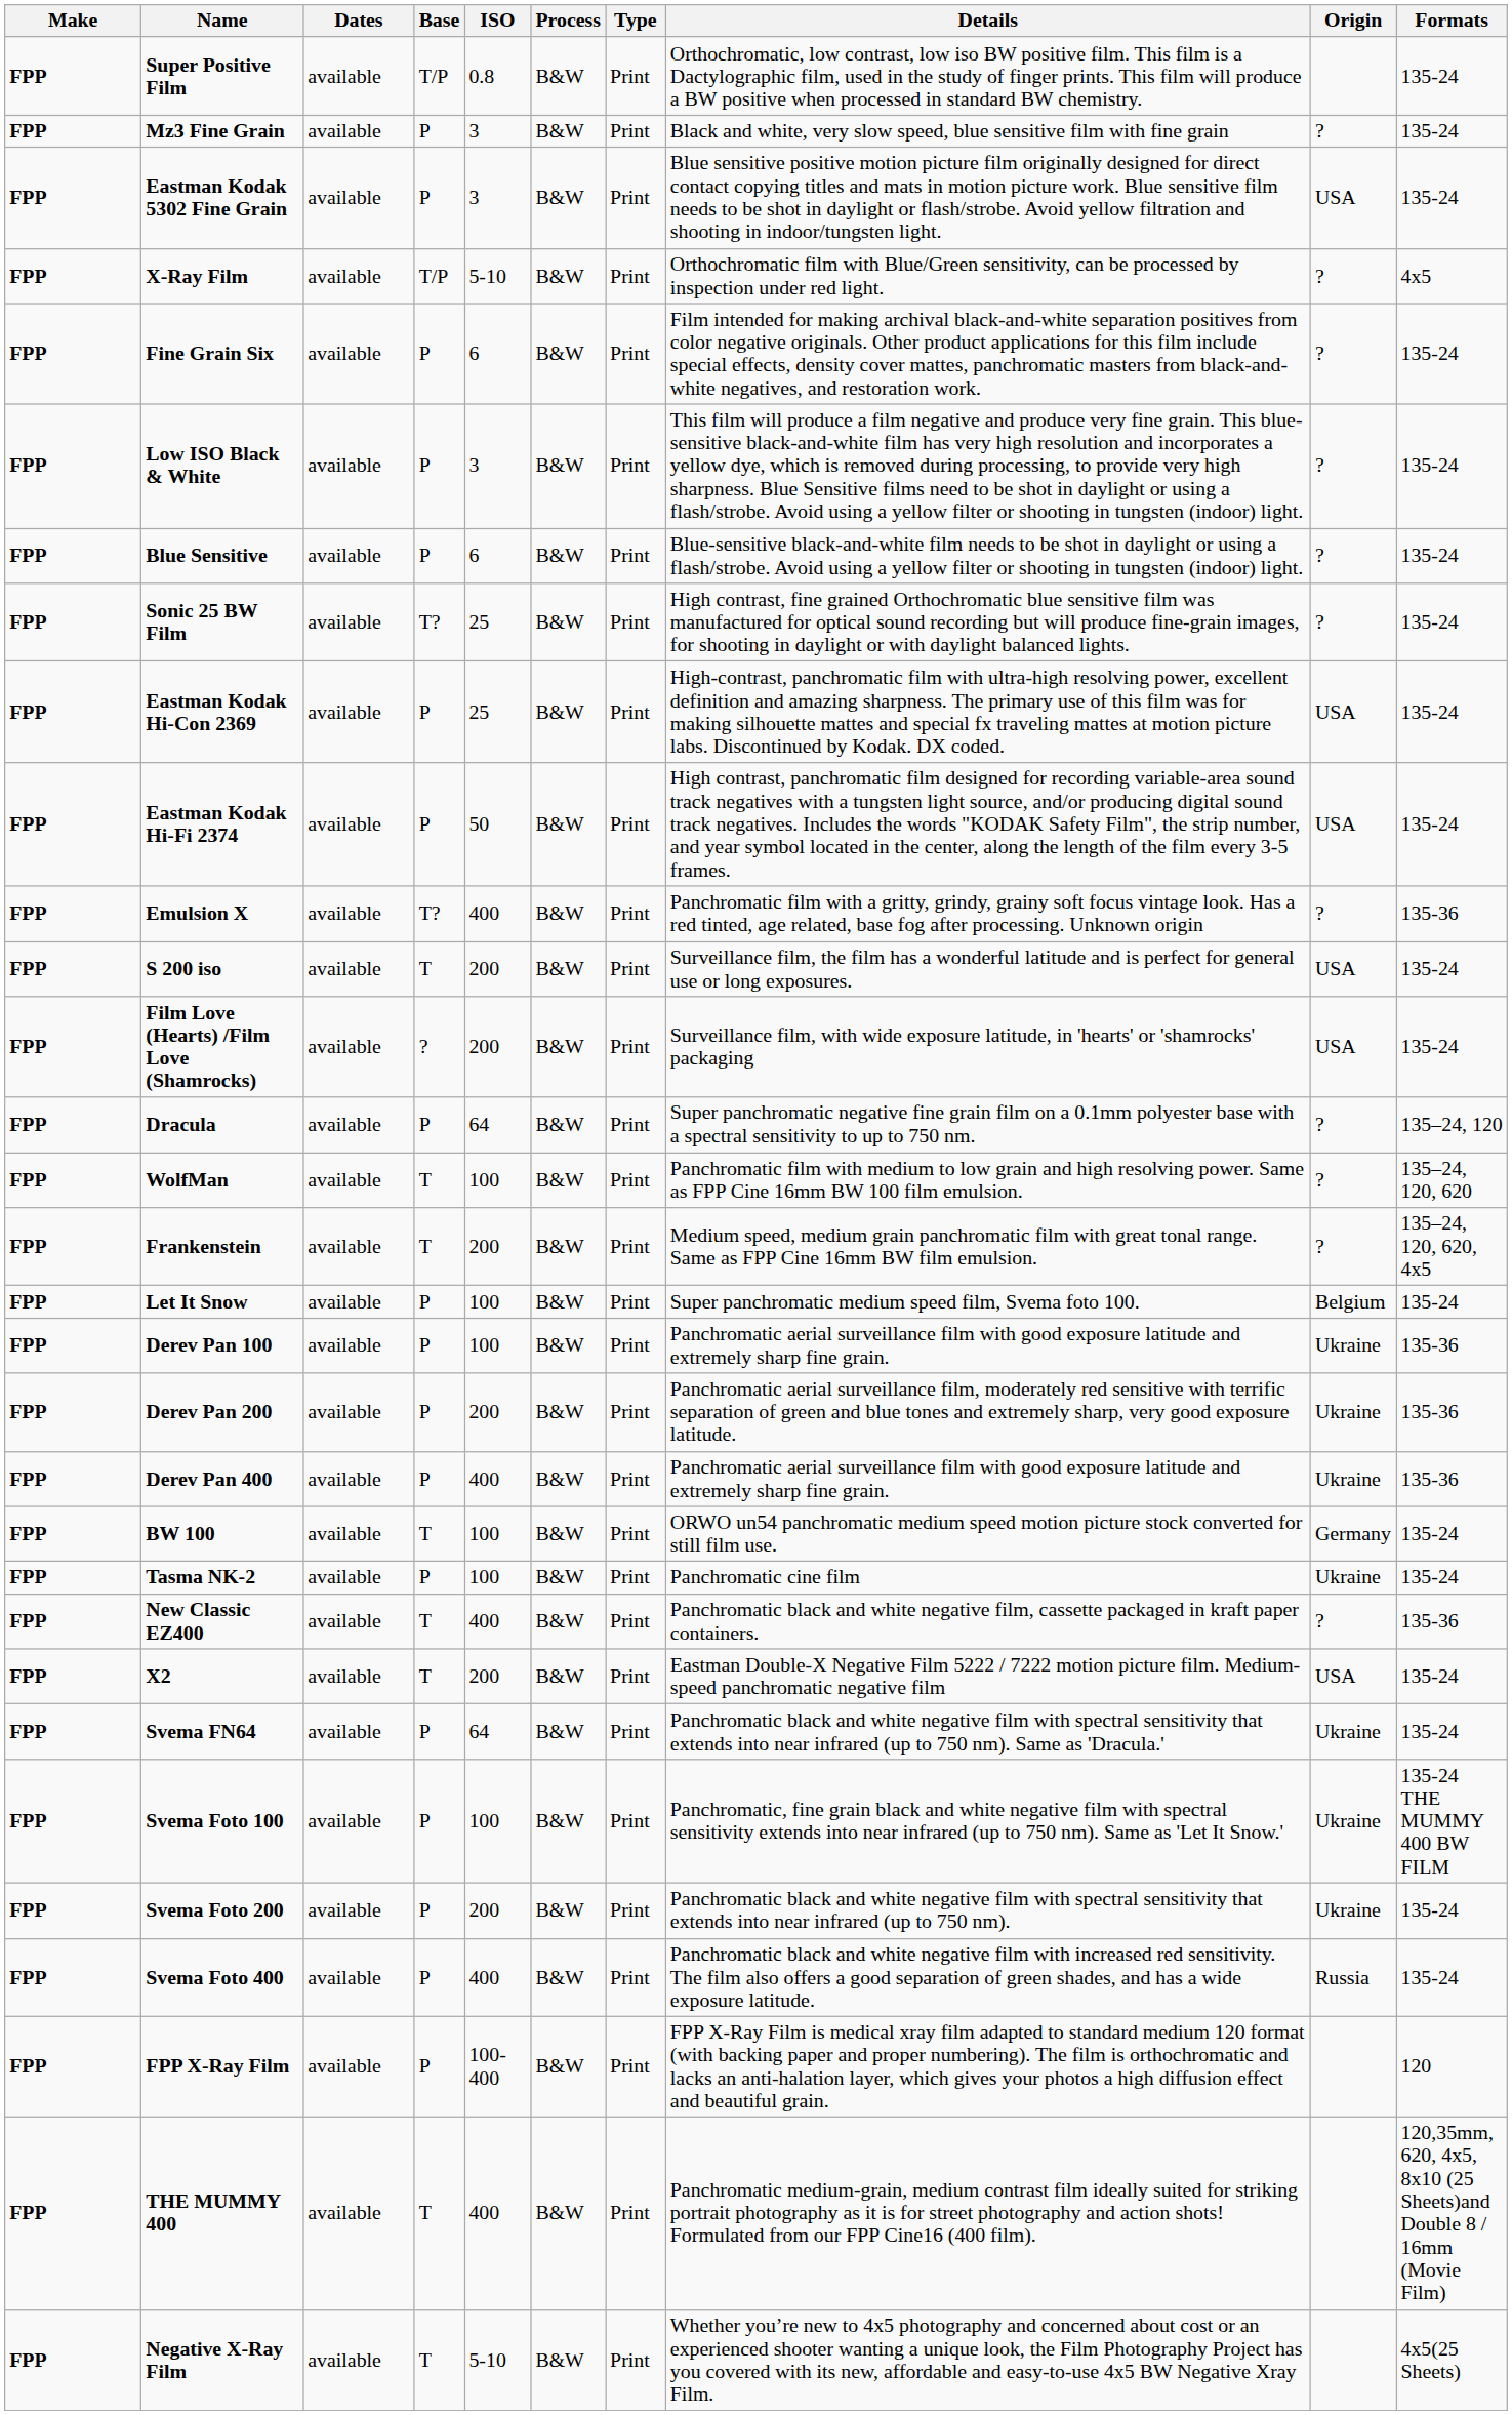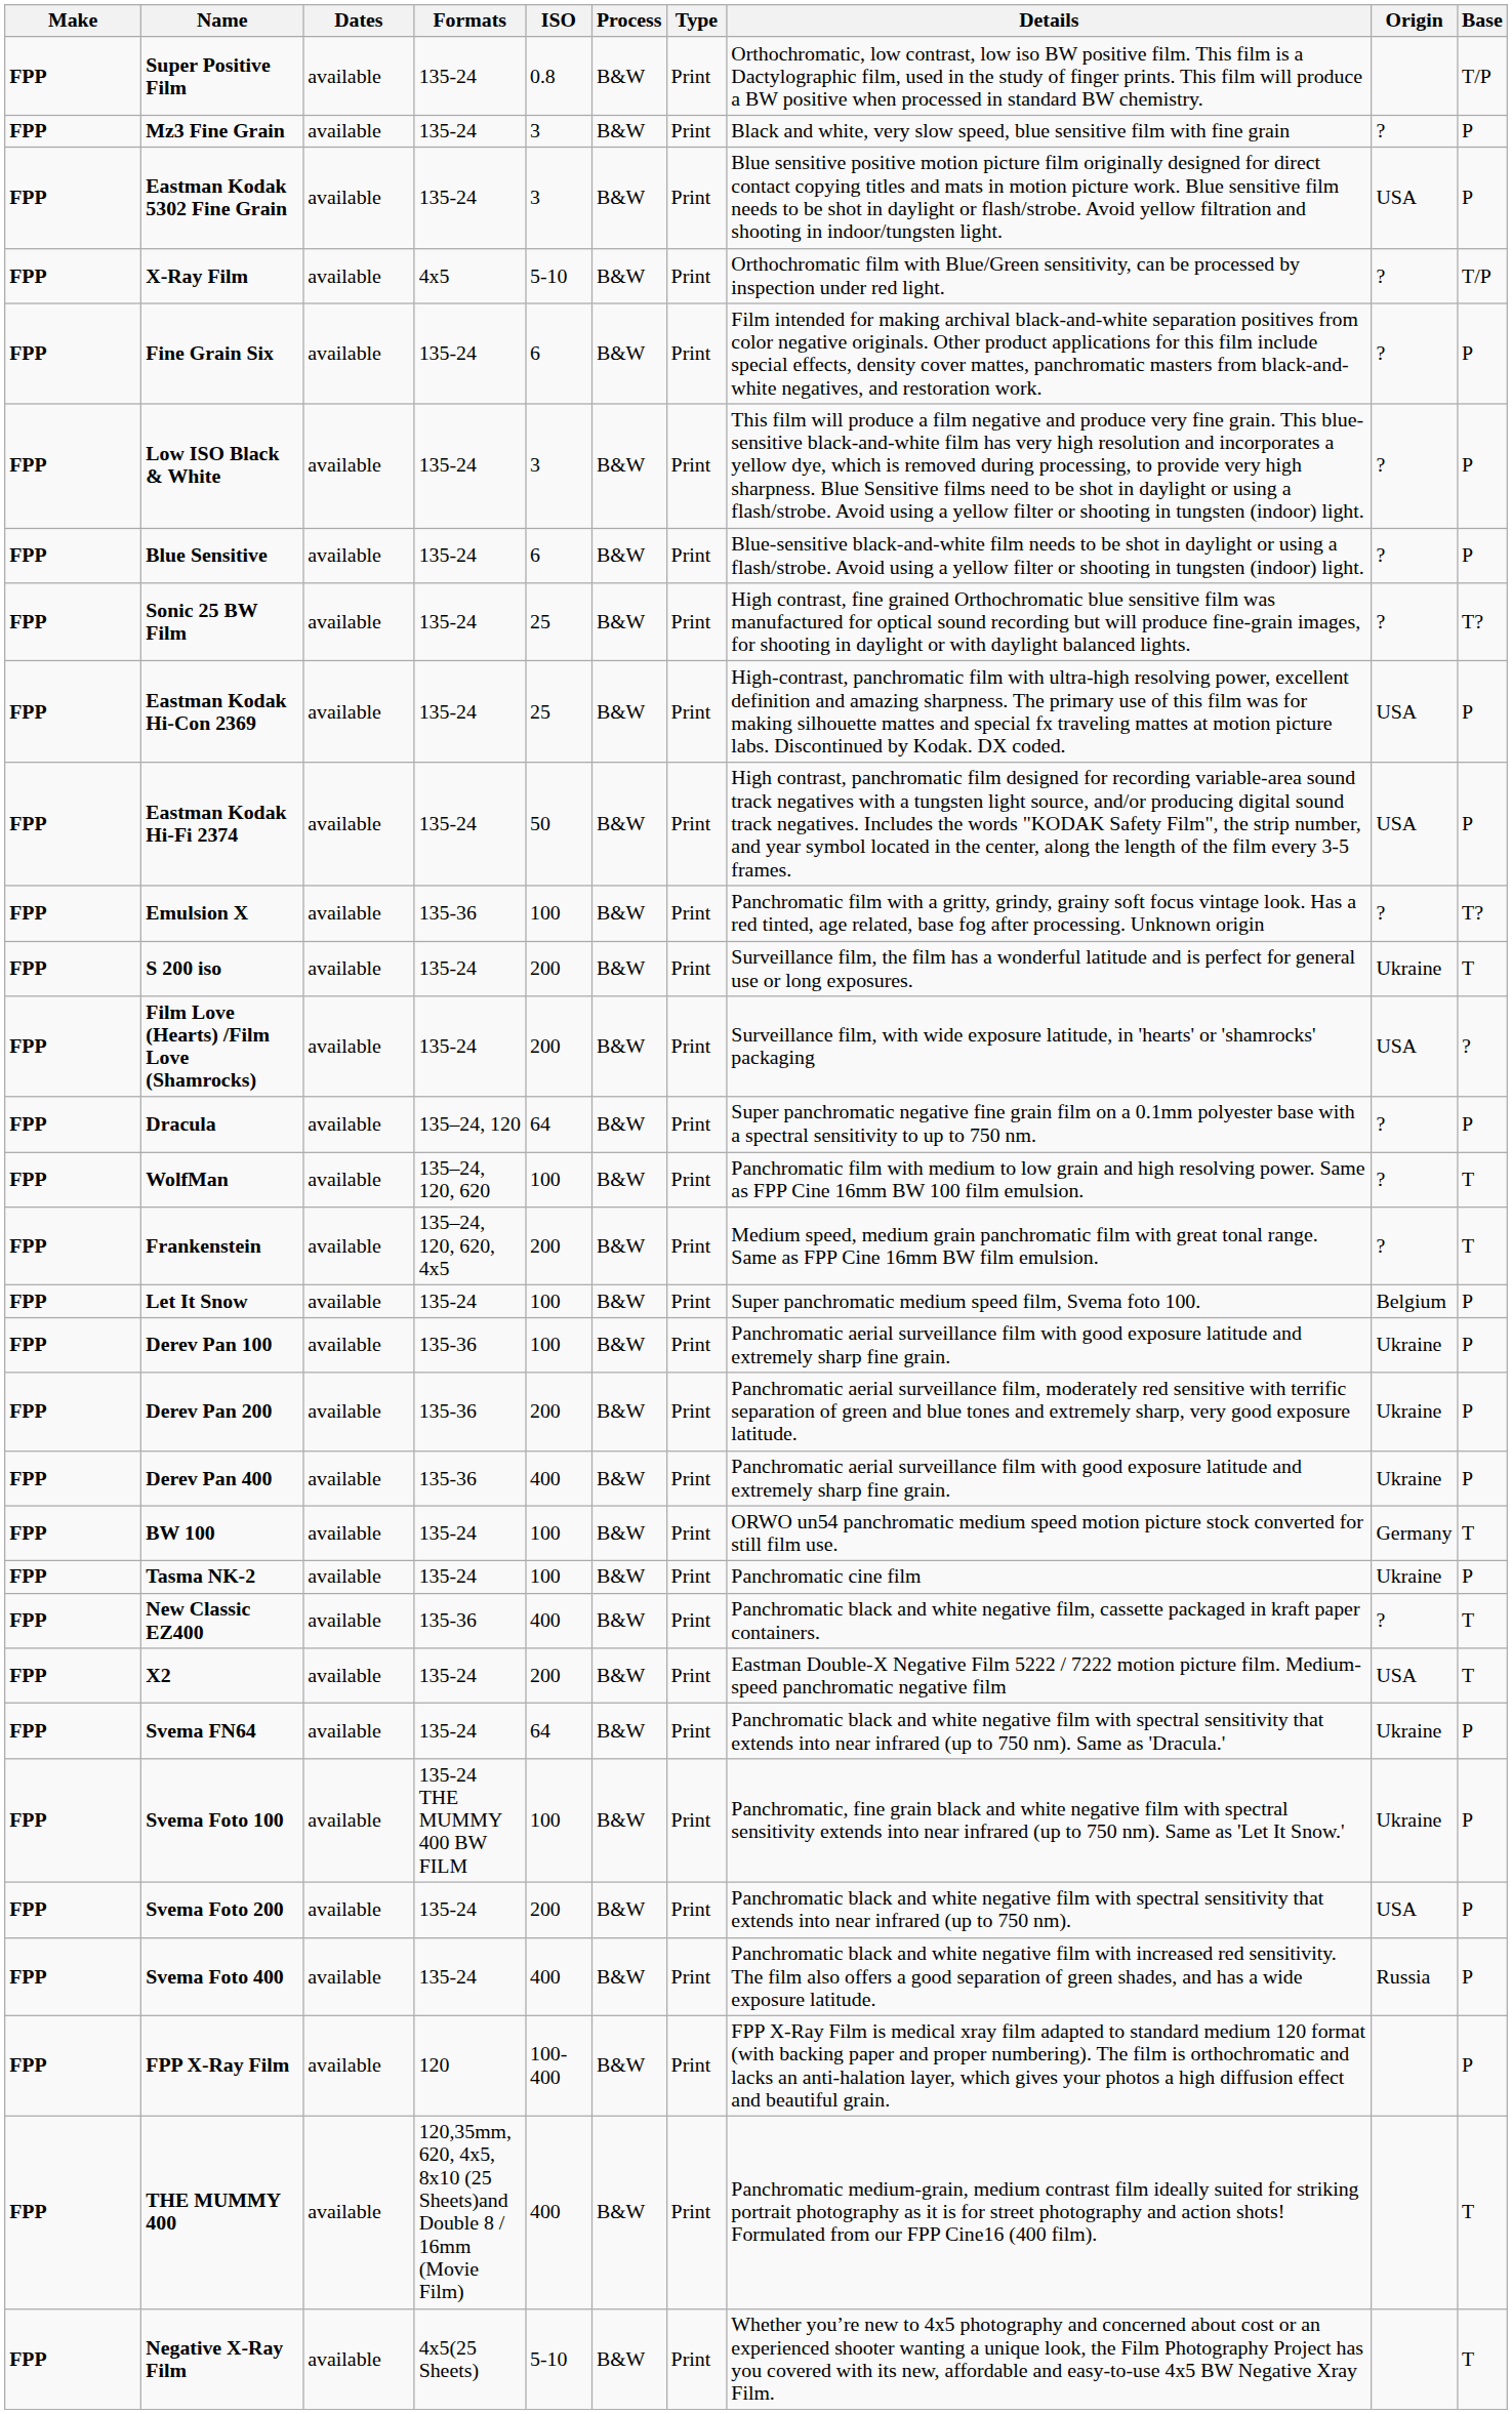columns swapped: Base <-> Formats
Emulsion X | ISO: 400 -> 100
S 200 iso | Origin: USA -> Ukraine
Svema Foto 200 | Origin: Ukraine -> USA
